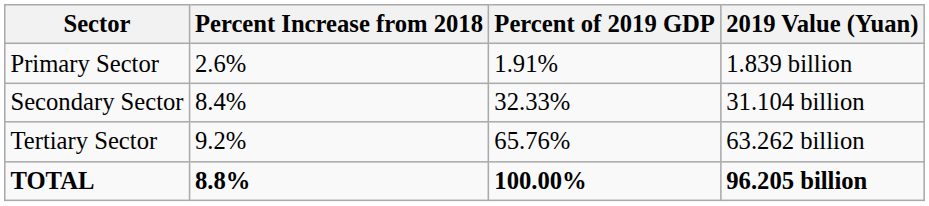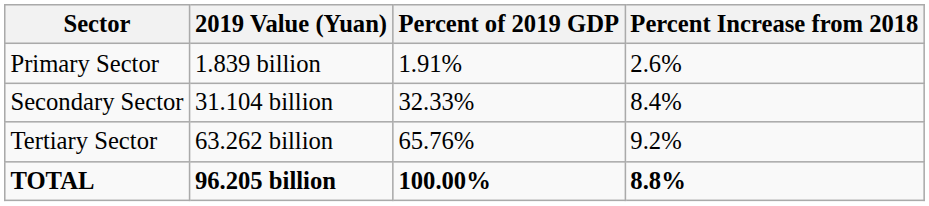columns swapped: 2019 Value (Yuan) <-> Percent Increase from 2018
